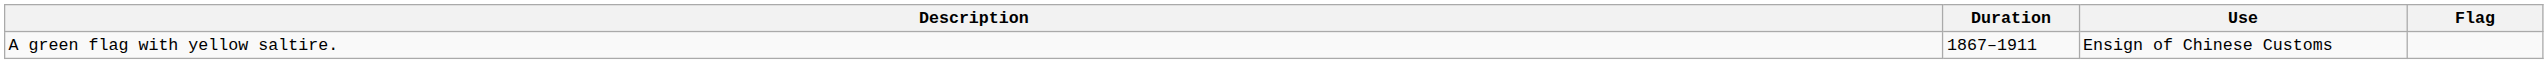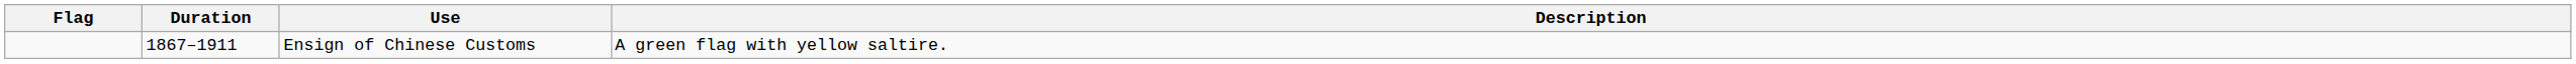columns swapped: Flag <-> Description
